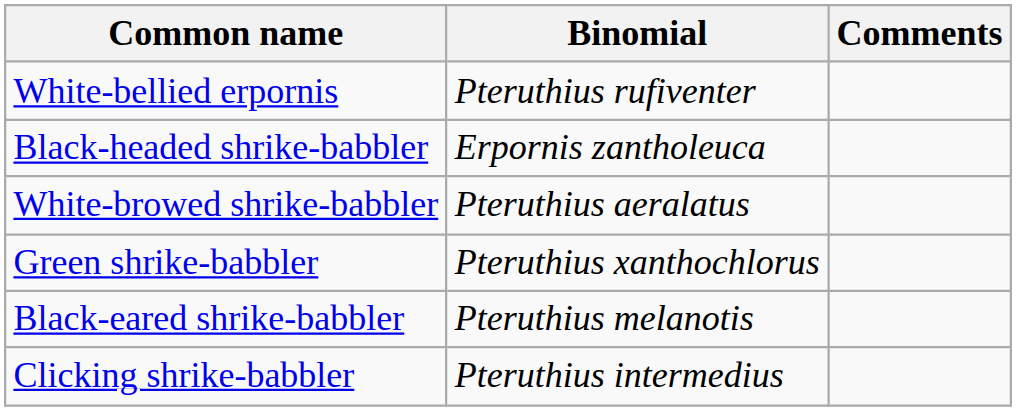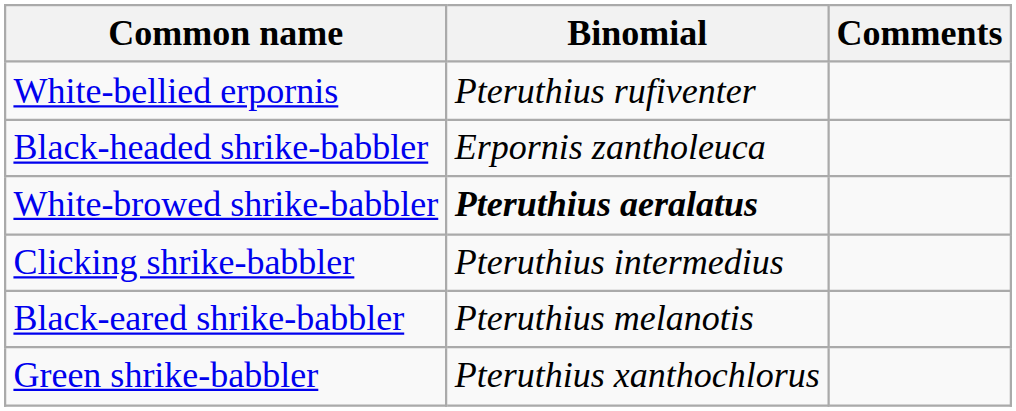White-browed shrike-babbler | Binomial: normal -> bold
rows swapped: Green shrike-babbler <-> Clicking shrike-babbler
